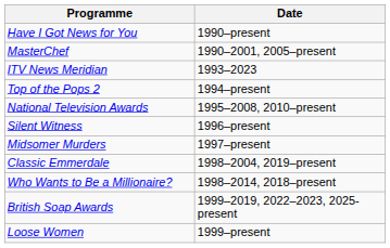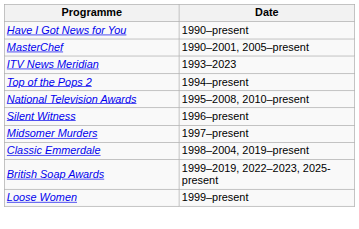- row: Who Wants to Be a Millionaire? | 1998–2014, 2018–present
